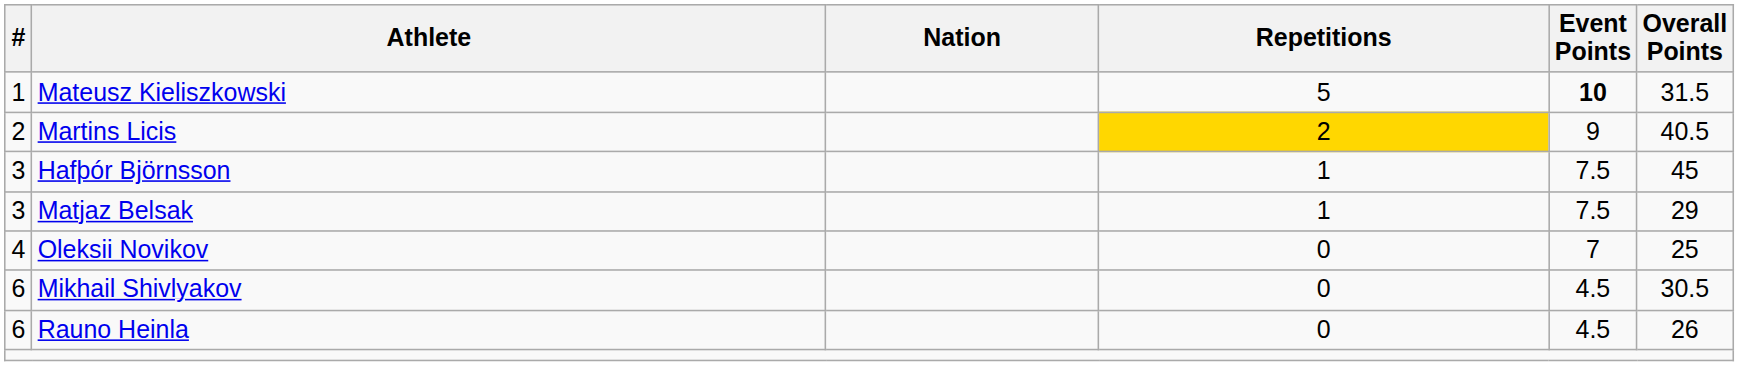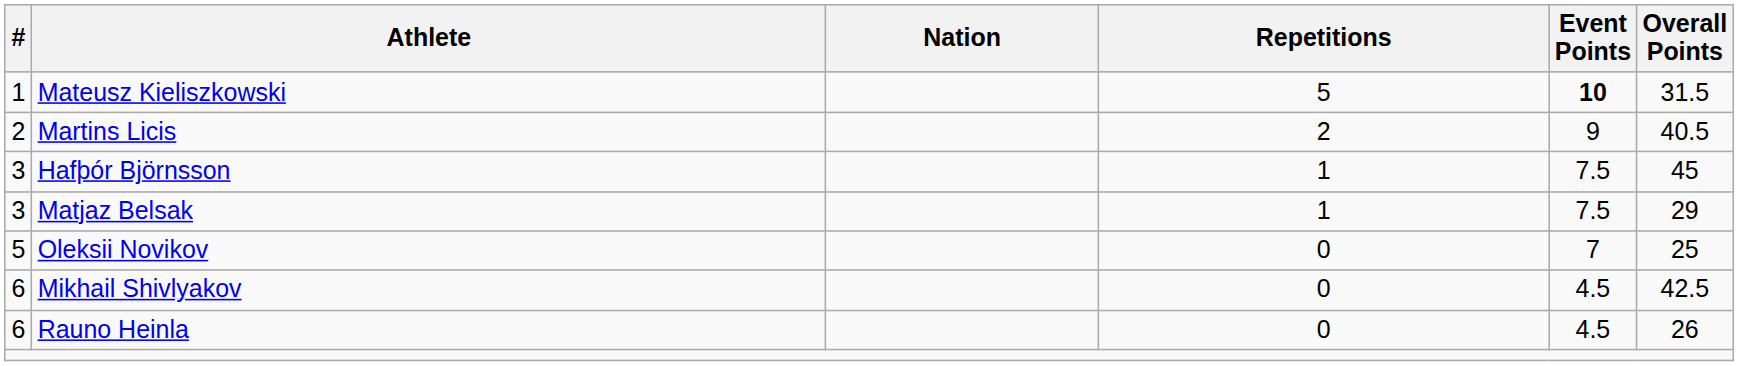Martins Licis | Repetitions: gold background -> no background
Oleksii Novikov | #: 4 -> 5
Mikhail Shivlyakov | Overall Points: 30.5 -> 42.5
